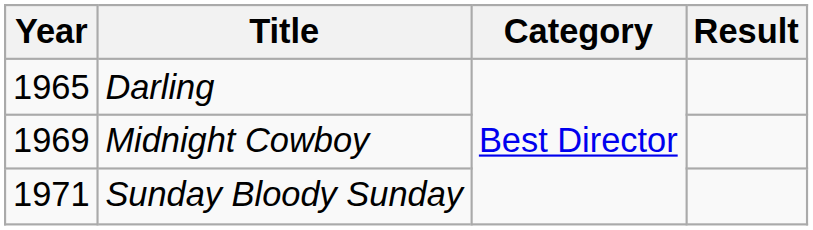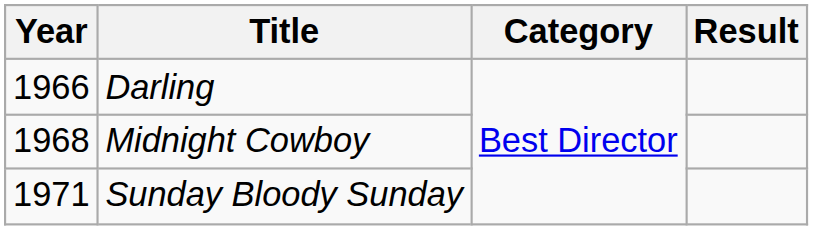Darling | Year: 1965 -> 1966
Midnight Cowboy | Year: 1969 -> 1968
